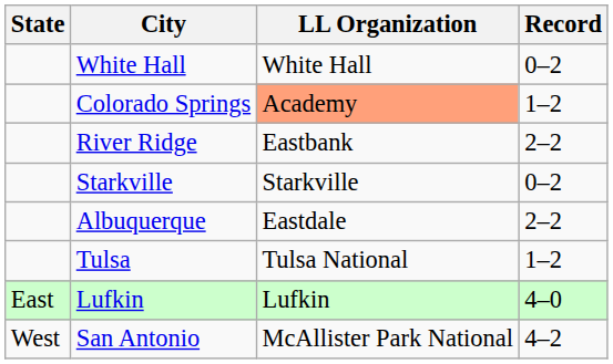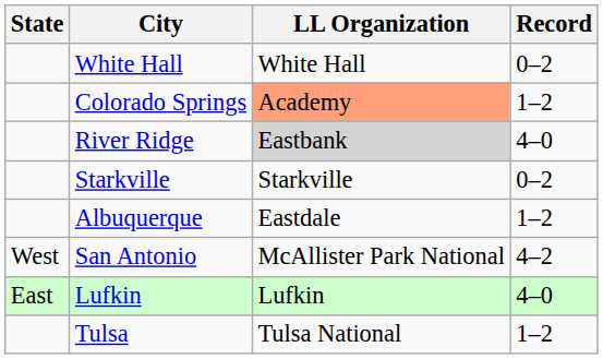River Ridge | LL Organization: no background -> lightgrey background
River Ridge | Record: 2–2 -> 4–0
Albuquerque | Record: 2–2 -> 1–2
rows swapped: Tulsa <-> San Antonio
